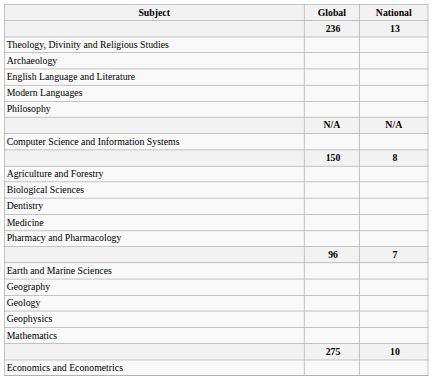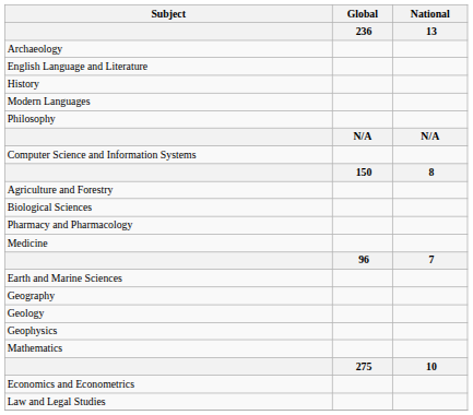- row: Theology, Divinity and Religious Studies
+ row: History
- row: Dentistry
rows swapped: Medicine <-> Pharmacy and Pharmacology
+ row: Law and Legal Studies
